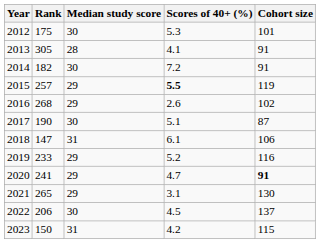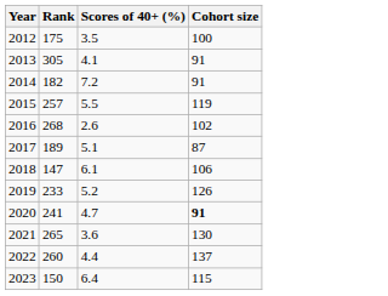- column: Median study score | 30 | 28 | 30 | 29 | 29 | 30 | 31 | 29 | 29 | 29 | 30 | 31
2012 | Scores of 40+ (%): 5.3 -> 3.5
2012 | Cohort size: 101 -> 100
2015 | Scores of 40+ (%): bold -> normal
2017 | Rank: 190 -> 189
2019 | Cohort size: 116 -> 126
2021 | Scores of 40+ (%): 3.1 -> 3.6
2022 | Rank: 206 -> 260
2022 | Scores of 40+ (%): 4.5 -> 4.4
2023 | Scores of 40+ (%): 4.2 -> 6.4
